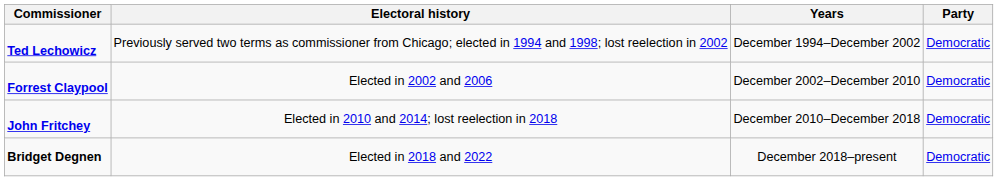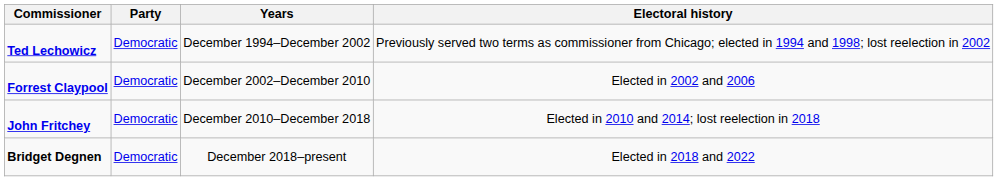columns swapped: Party <-> Electoral history
